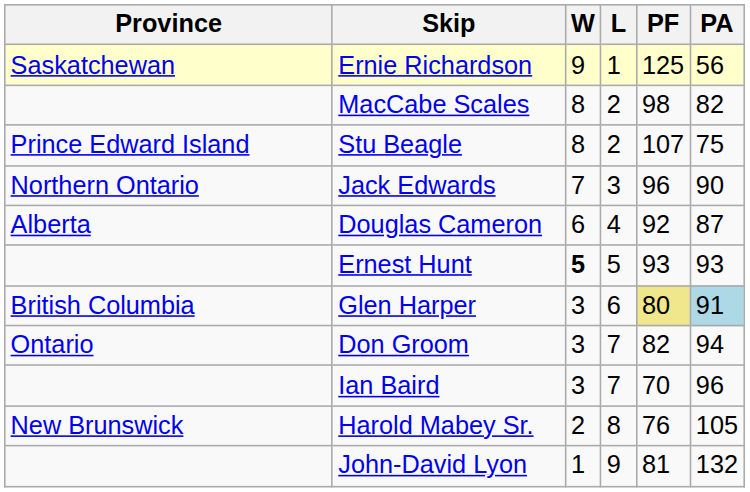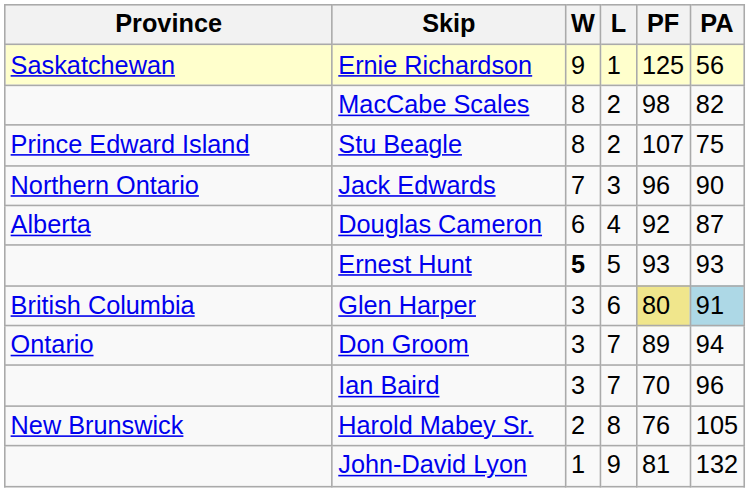Don Groom | PF: 82 -> 89
